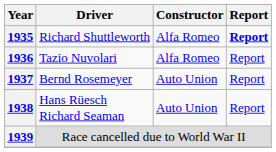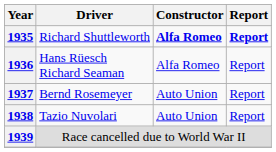1935 | Constructor: normal -> bold
1936 | Driver: Tazio Nuvolari -> Hans Rüesch Richard Seaman
1938 | Driver: Hans Rüesch Richard Seaman -> Tazio Nuvolari
